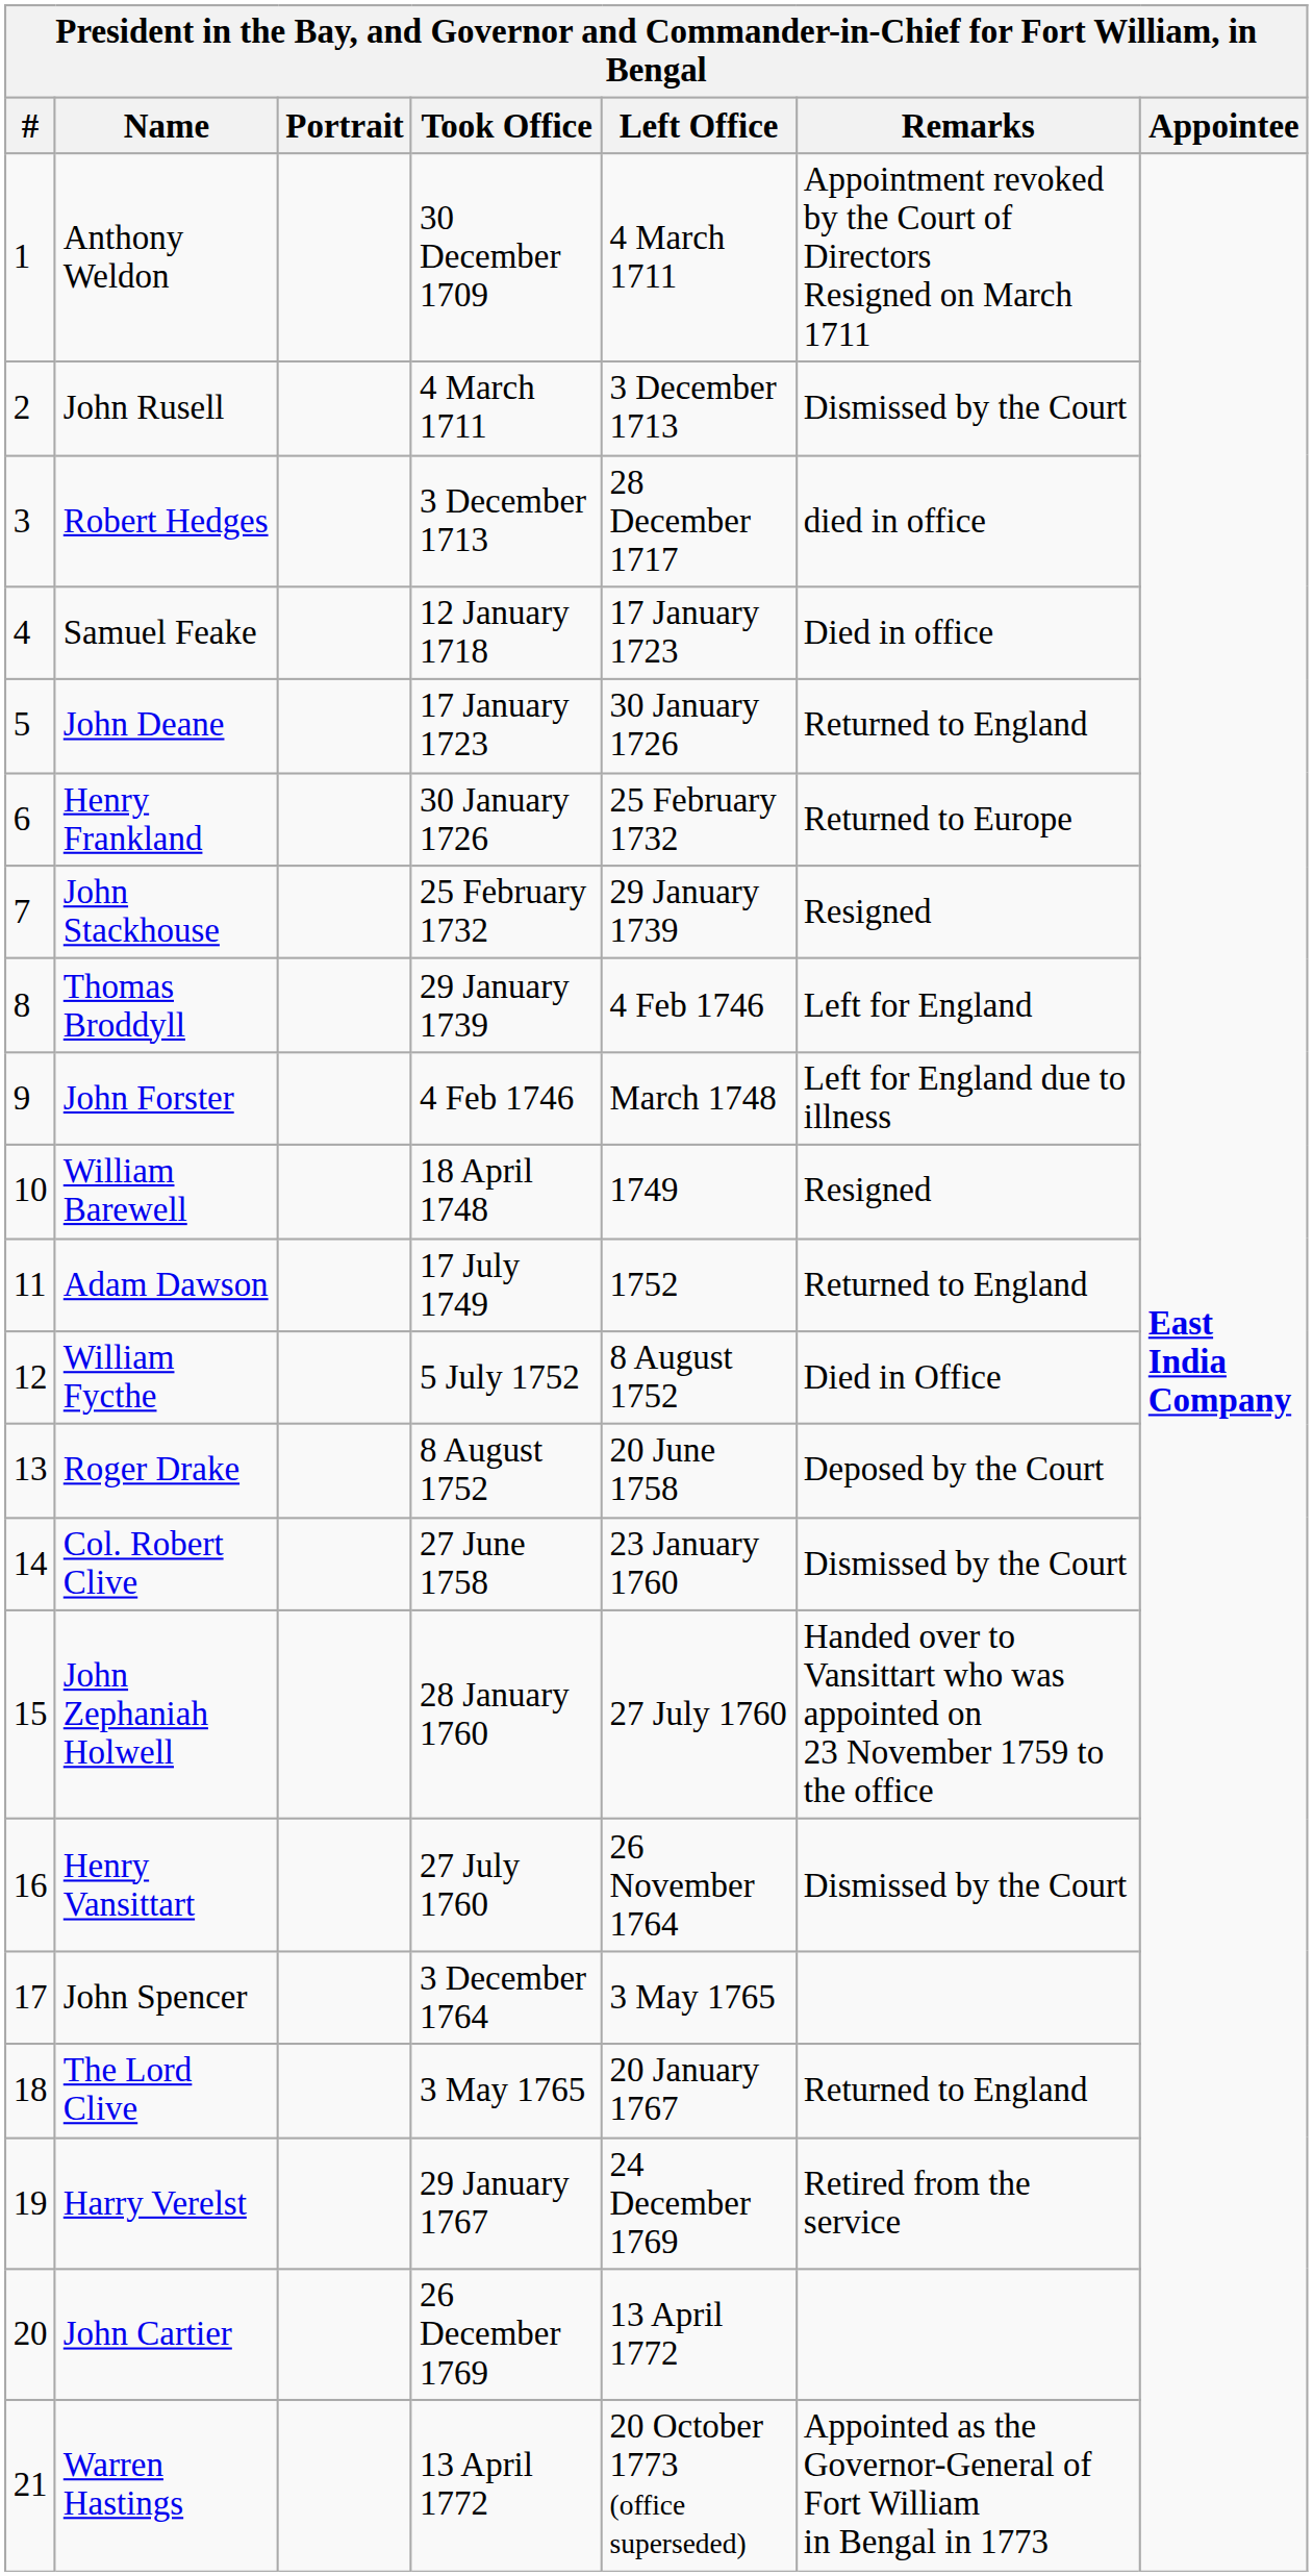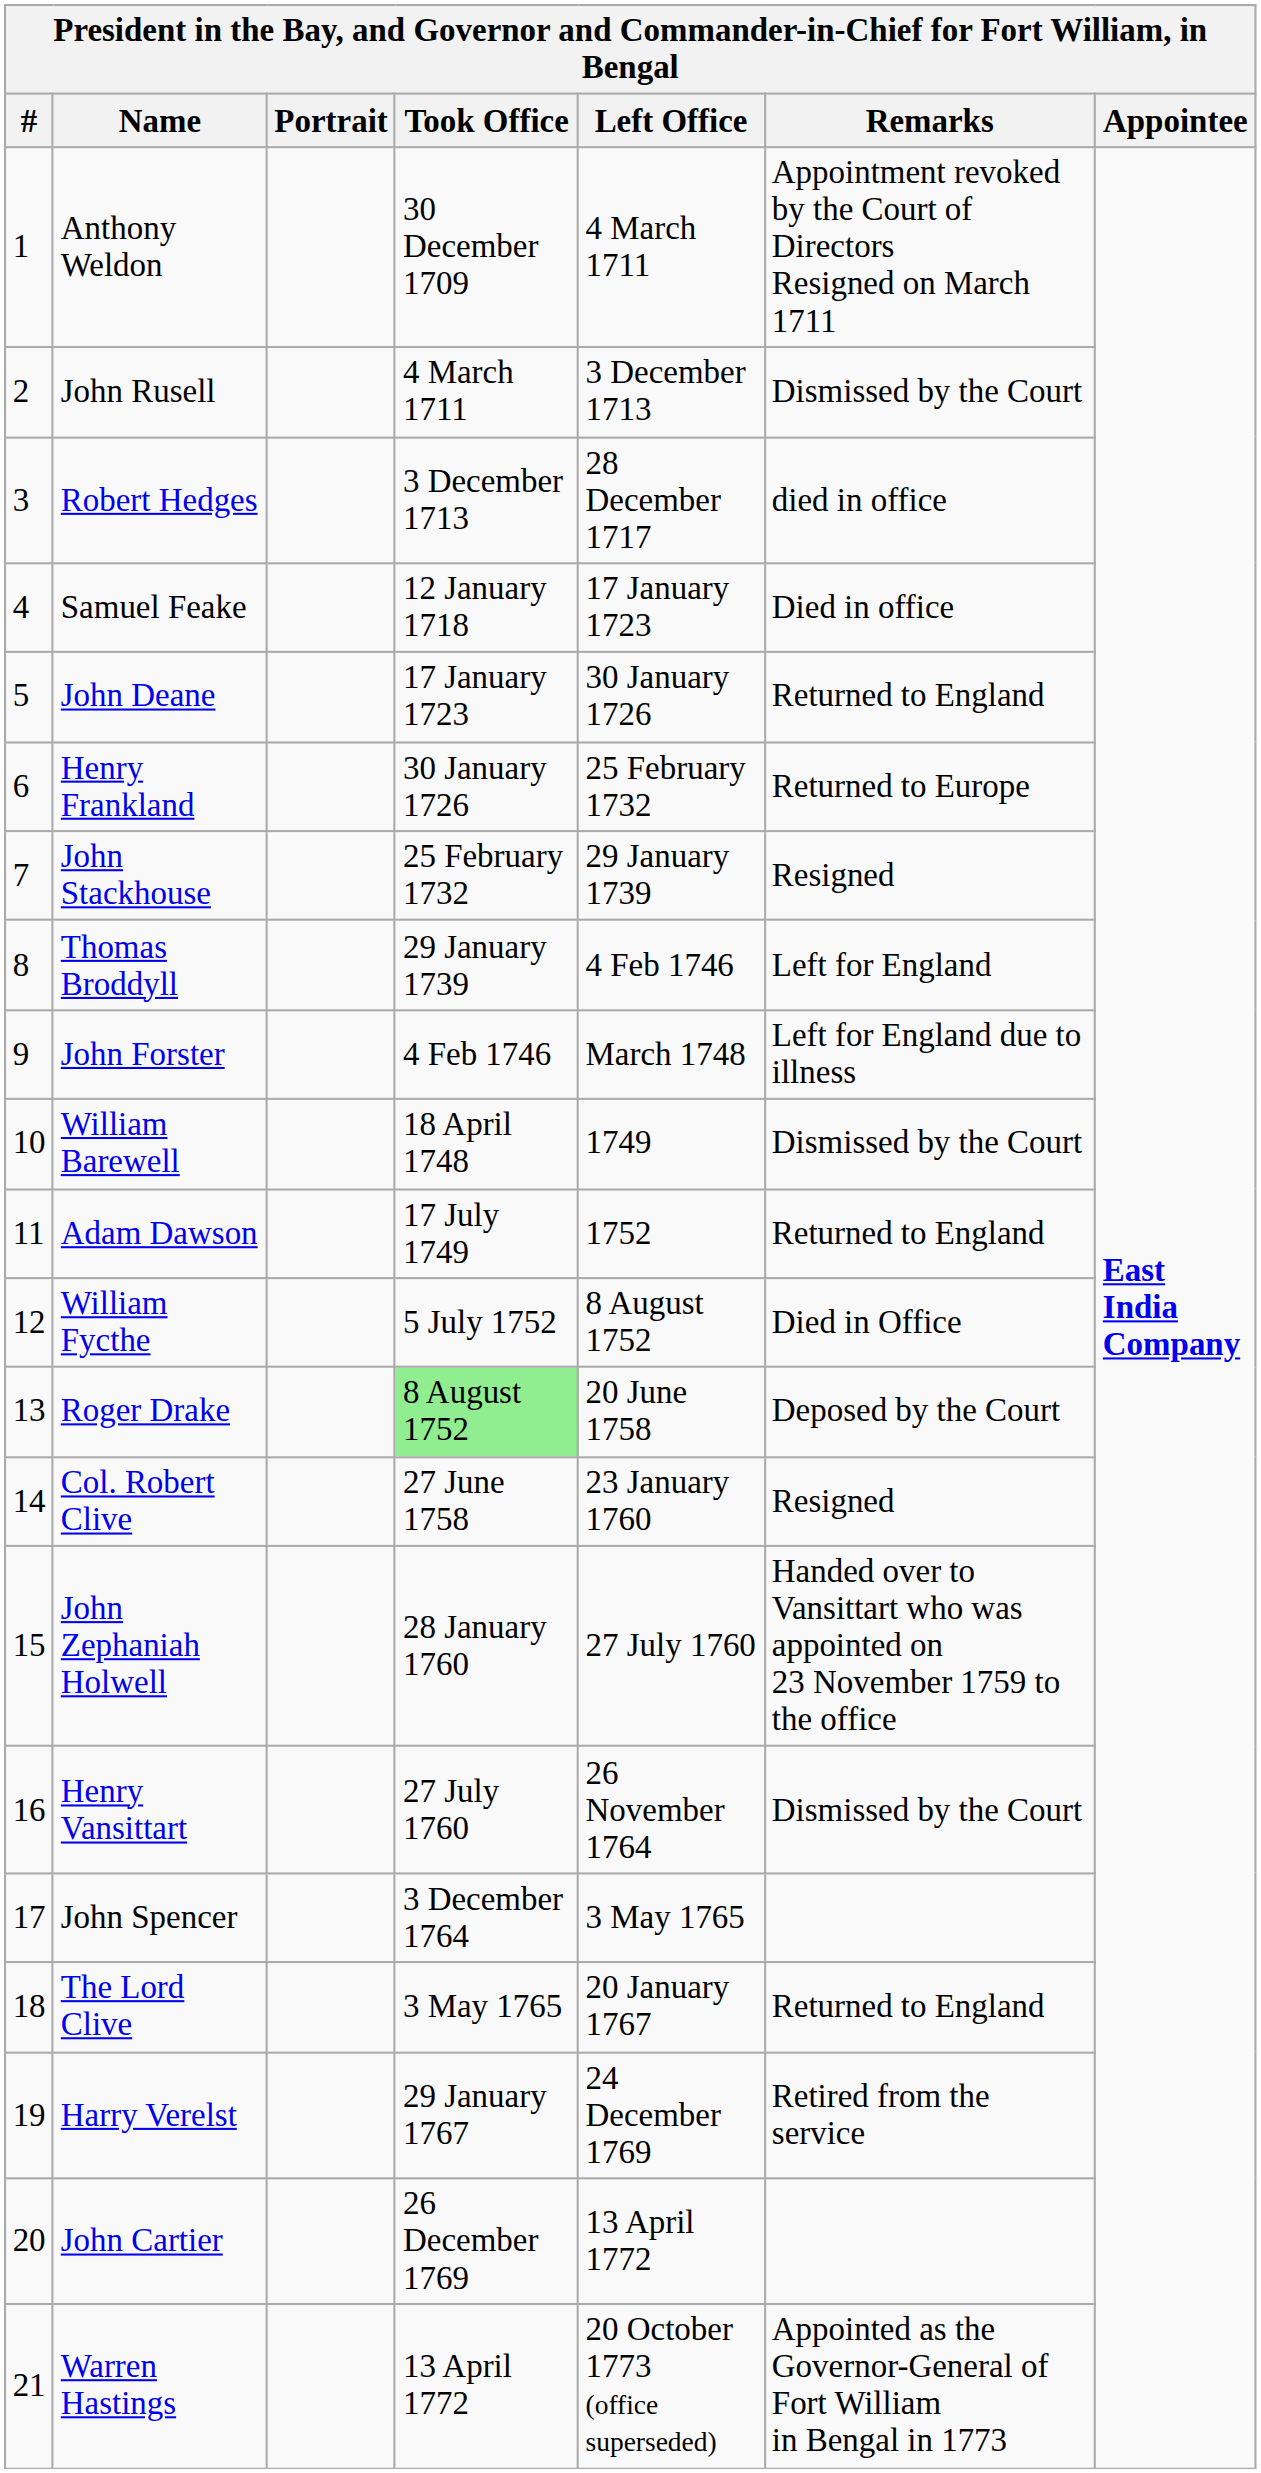William Barewell | Remarks: Resigned -> Dismissed by the Court
Roger Drake | Took Office: no background -> lightgreen background
Col. Robert Clive | Remarks: Dismissed by the Court -> Resigned
